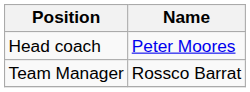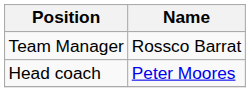rows swapped: Head coach <-> Team Manager
